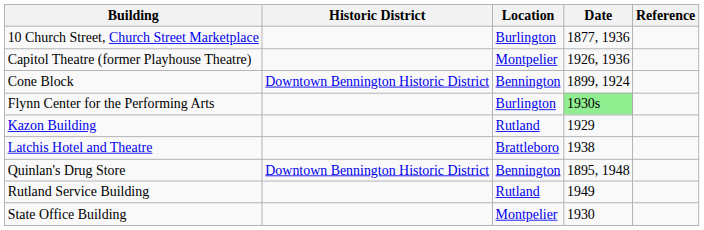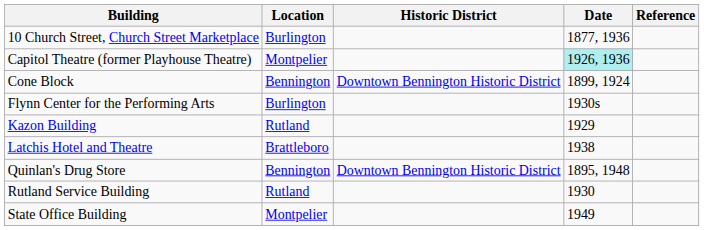columns swapped: Historic District <-> Location
Capitol Theatre (former Playhouse Theatre) | Date: no background -> paleturquoise background
Flynn Center for the Performing Arts | Date: lightgreen background -> no background
Rutland Service Building | Date: 1949 -> 1930
State Office Building | Date: 1930 -> 1949
